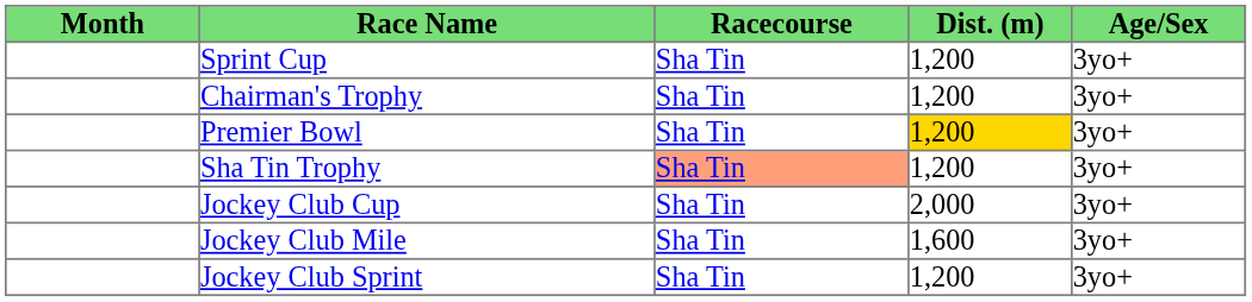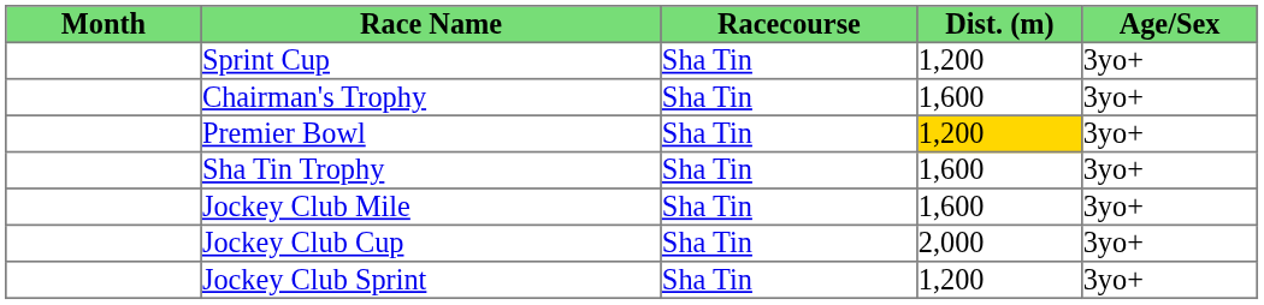Chairman's Trophy | Dist. (m): 1,200 -> 1,600
Sha Tin Trophy | Racecourse: lightsalmon background -> no background
Sha Tin Trophy | Dist. (m): 1,200 -> 1,600
rows swapped: Jockey Club Cup <-> Jockey Club Mile
